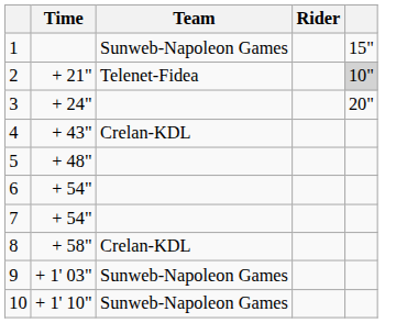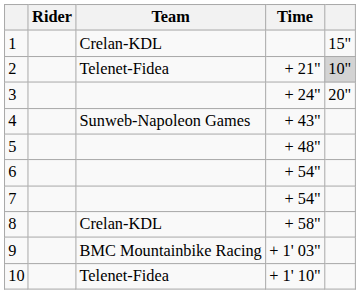columns swapped: Rider <-> Time
1 | Team: Sunweb-Napoleon Games -> Crelan-KDL
4 | Team: Crelan-KDL -> Sunweb-Napoleon Games
9 | Team: Sunweb-Napoleon Games -> BMC Mountainbike Racing
10 | Team: Sunweb-Napoleon Games -> Telenet-Fidea
